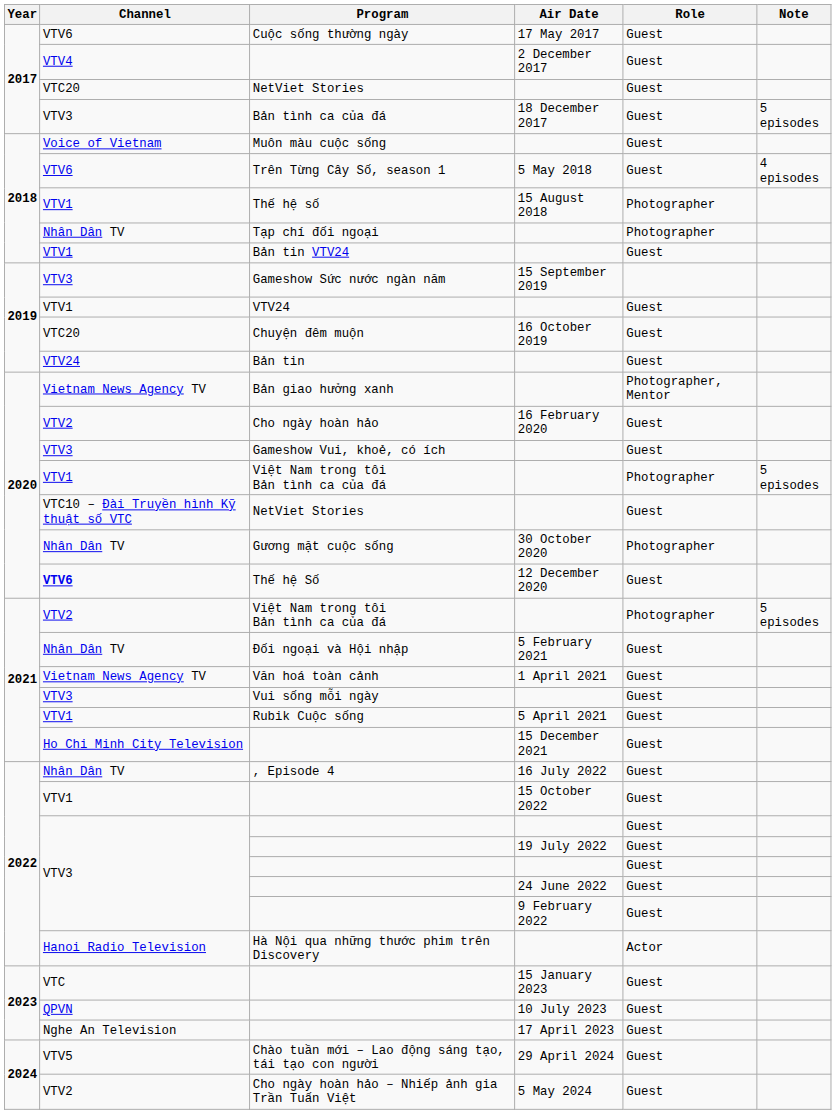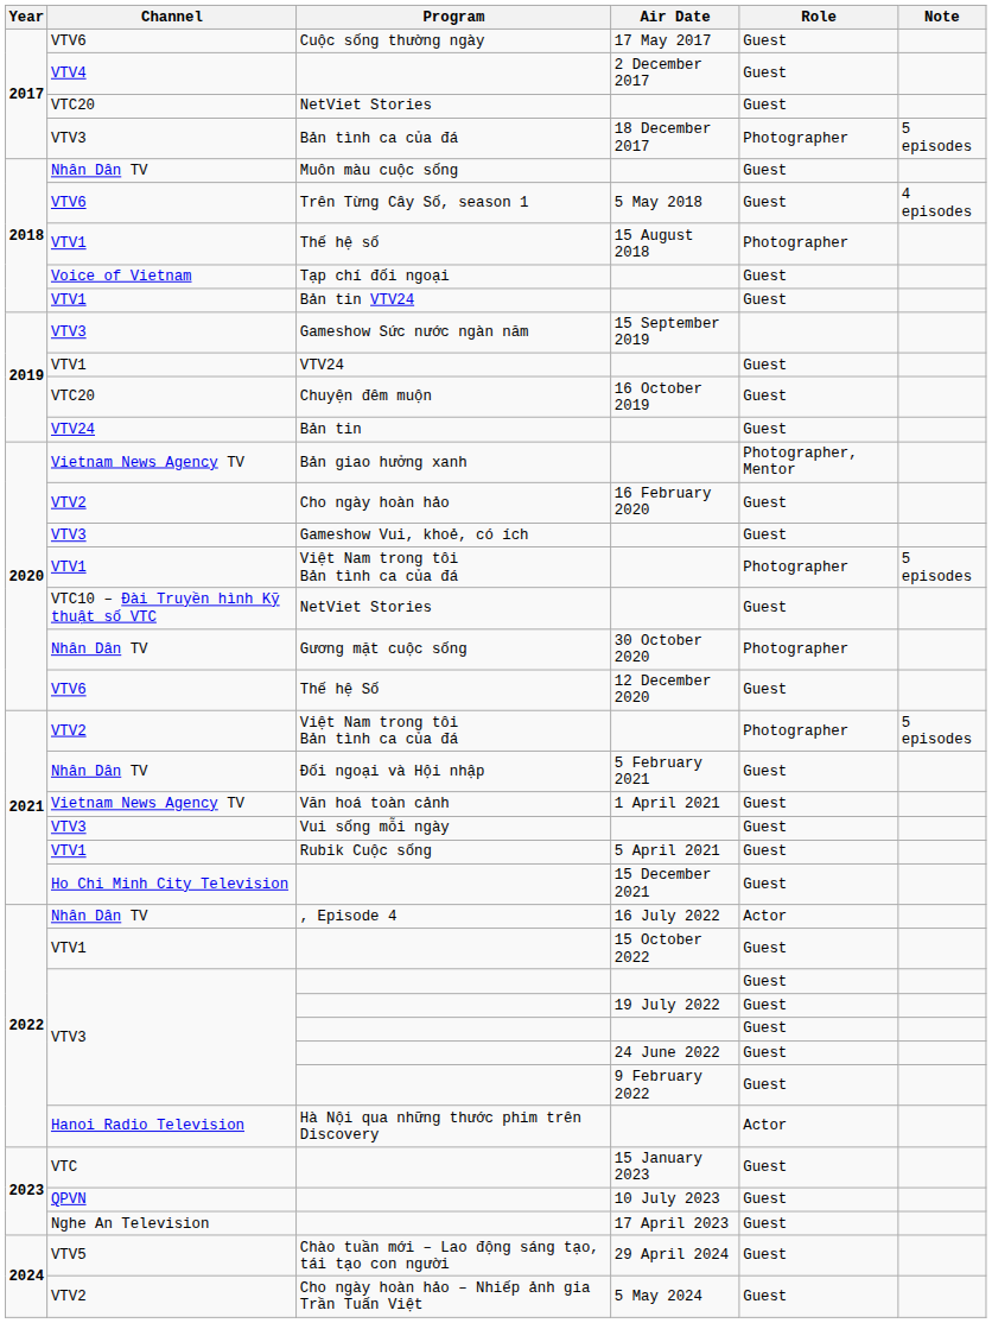Bản tình ca của đá | Role: Guest -> Photographer
Muôn màu cuộc sống | Channel: Voice of Vietnam -> Nhân Dân TV
Tạp chí đối ngoại | Channel: Nhân Dân TV -> Voice of Vietnam
Tạp chí đối ngoại | Role: Photographer -> Guest
Thế hệ Số | Channel: bold -> normal
, Episode 4 | Role: Guest -> Actor
